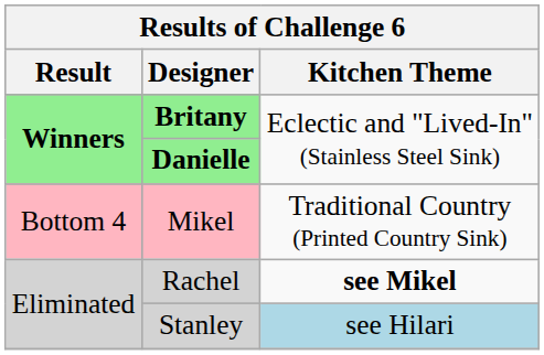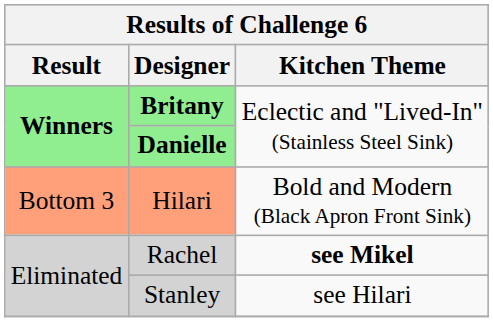- row: Bottom 4 | Mikel | Traditional Country (Printed Country Sink)
+ row: Bottom 3 | Hilari | Bold and Modern (Black Apron Front Sink)
Stanley | Kitchen Theme: lightblue background -> no background
